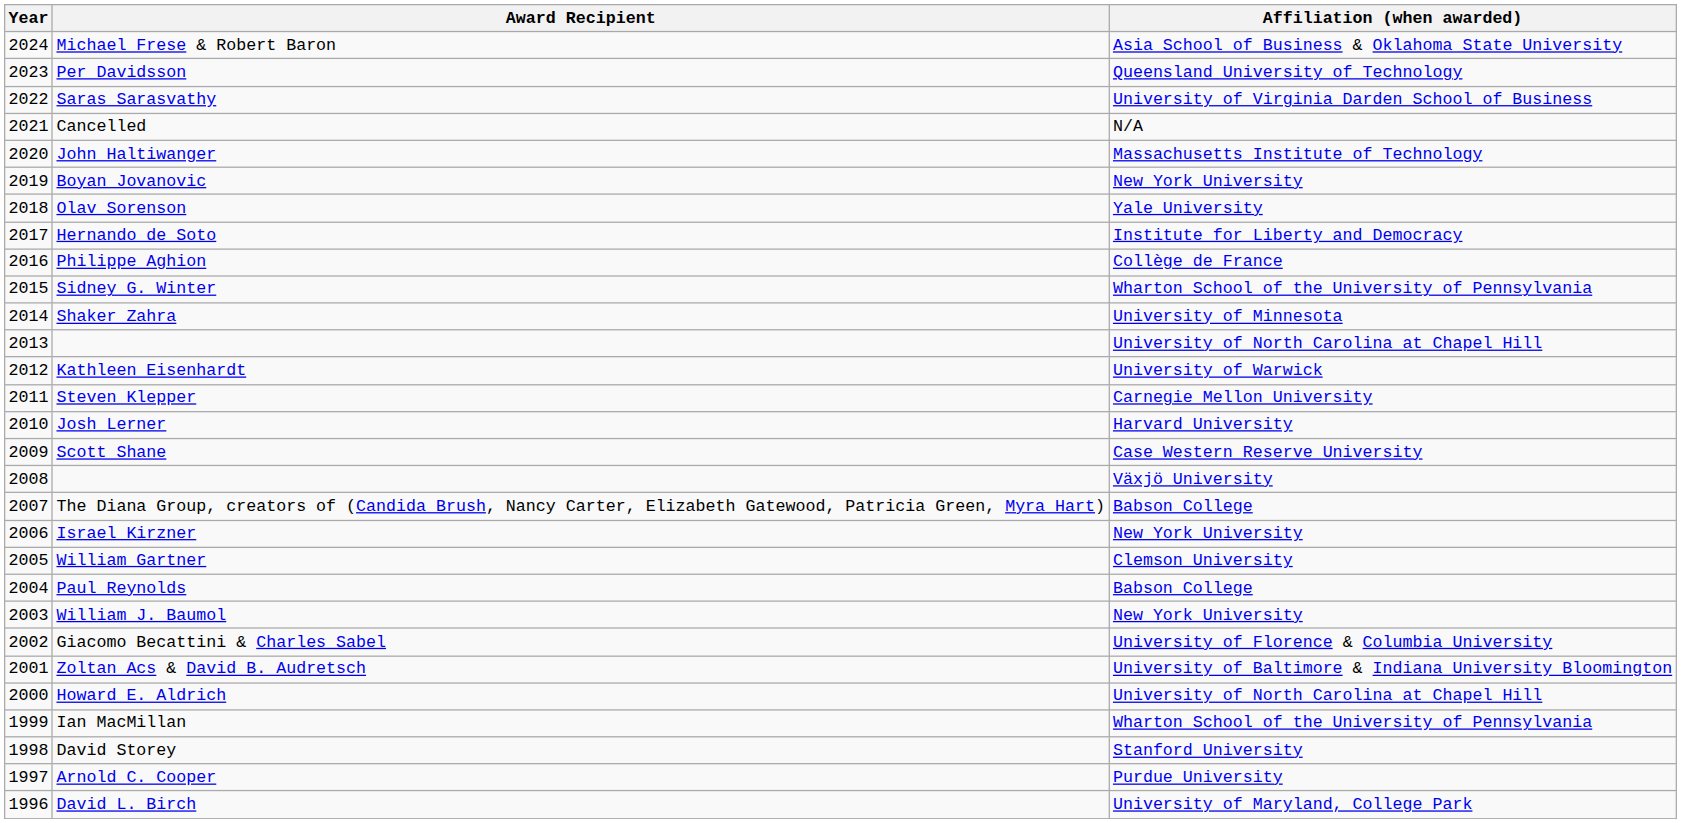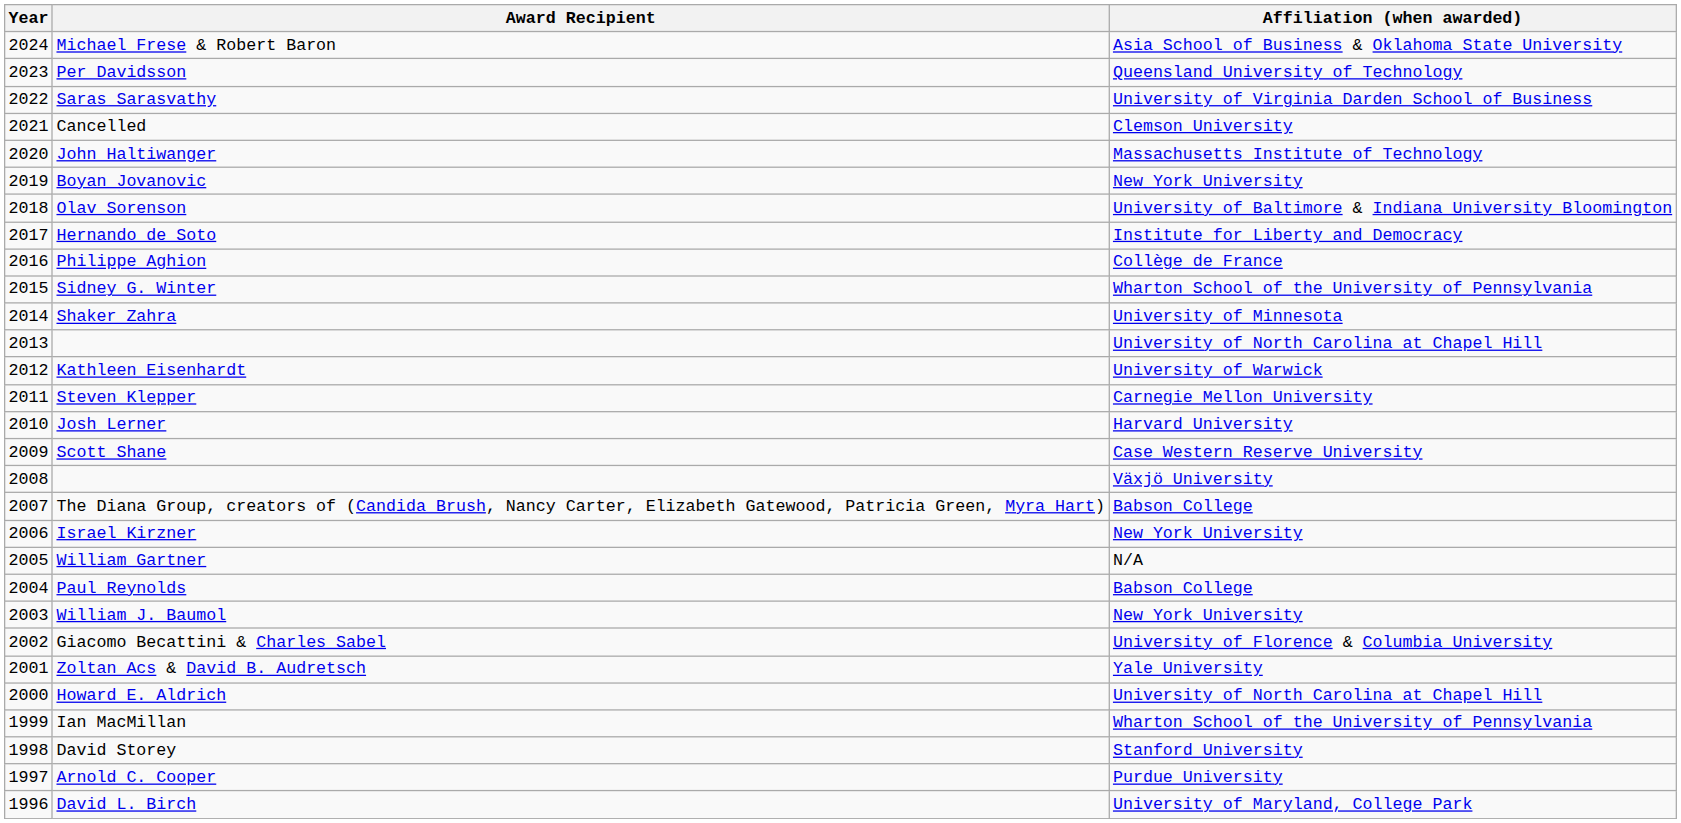Cancelled | Affiliation (when awarded): N/A -> Clemson University
Olav Sorenson | Affiliation (when awarded): Yale University -> University of Baltimore & Indiana University Bloomington
William Gartner | Affiliation (when awarded): Clemson University -> N/A
Zoltan Acs & David B. Audretsch | Affiliation (when awarded): University of Baltimore & Indiana University Bloomington -> Yale University
